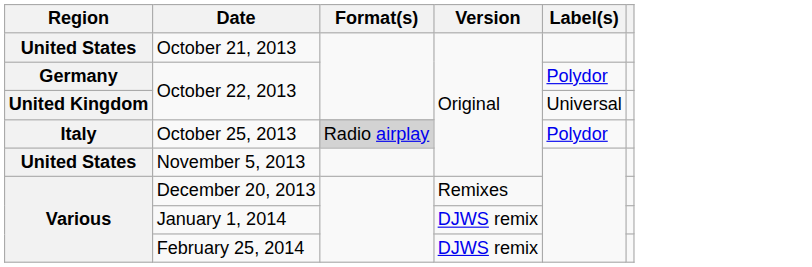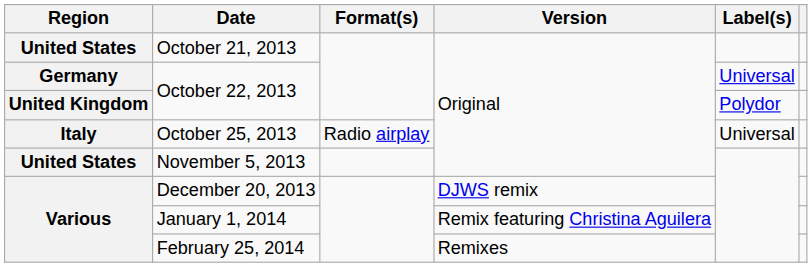Germany / October 22, 2013 | Label(s): Polydor -> Universal
United Kingdom / October 22, 2013 | Label(s): Universal -> Polydor
October 25, 2013 | Format(s): lightgrey background -> no background
October 25, 2013 | Label(s): Polydor -> Universal
December 20, 2013 | Version: Remixes -> DJWS remix
January 1, 2014 | Version: DJWS remix -> Remix featuring Christina Aguilera
February 25, 2014 | Version: DJWS remix -> Remixes
